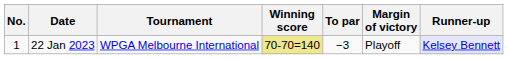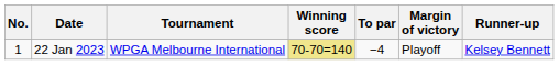22 Jan 2023 | To par: −3 -> −4
22 Jan 2023 | Runner-up: lavender background -> no background
